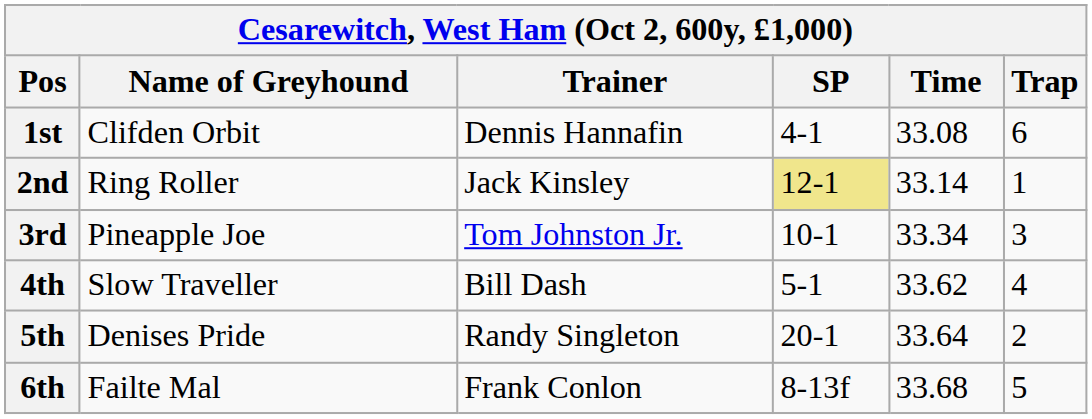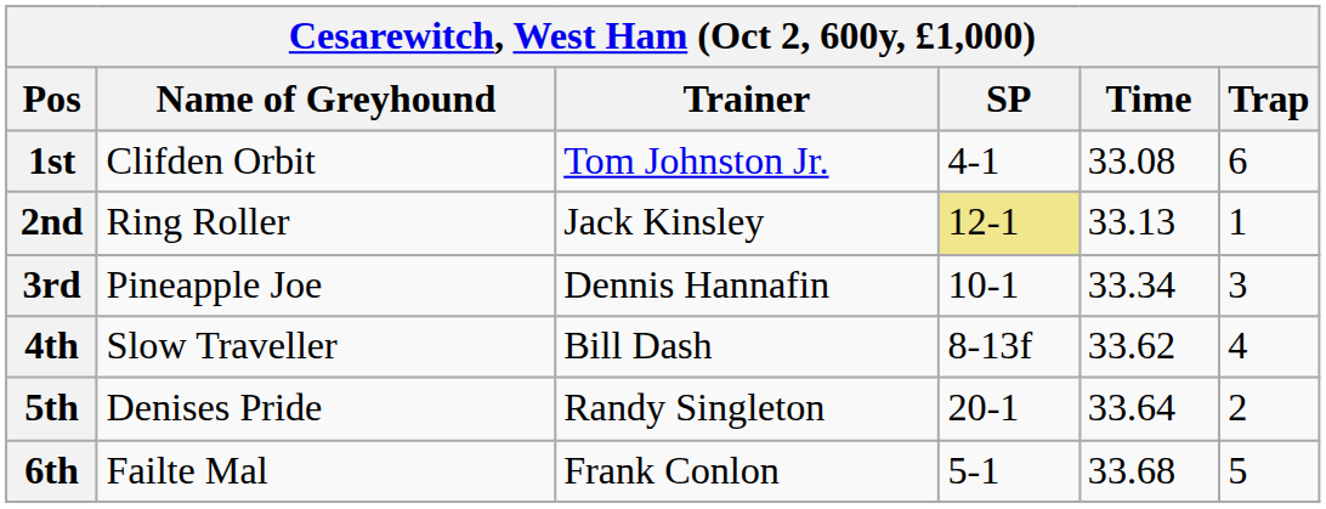1st | Trainer: Dennis Hannafin -> Tom Johnston Jr.
2nd | Time: 33.14 -> 33.13
3rd | Trainer: Tom Johnston Jr. -> Dennis Hannafin
4th | SP: 5-1 -> 8-13f
6th | SP: 8-13f -> 5-1
